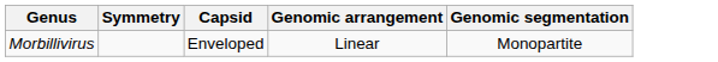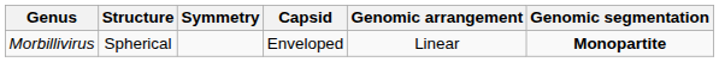+ column: Structure | Spherical
Morbillivirus | Genomic segmentation: normal -> bold
